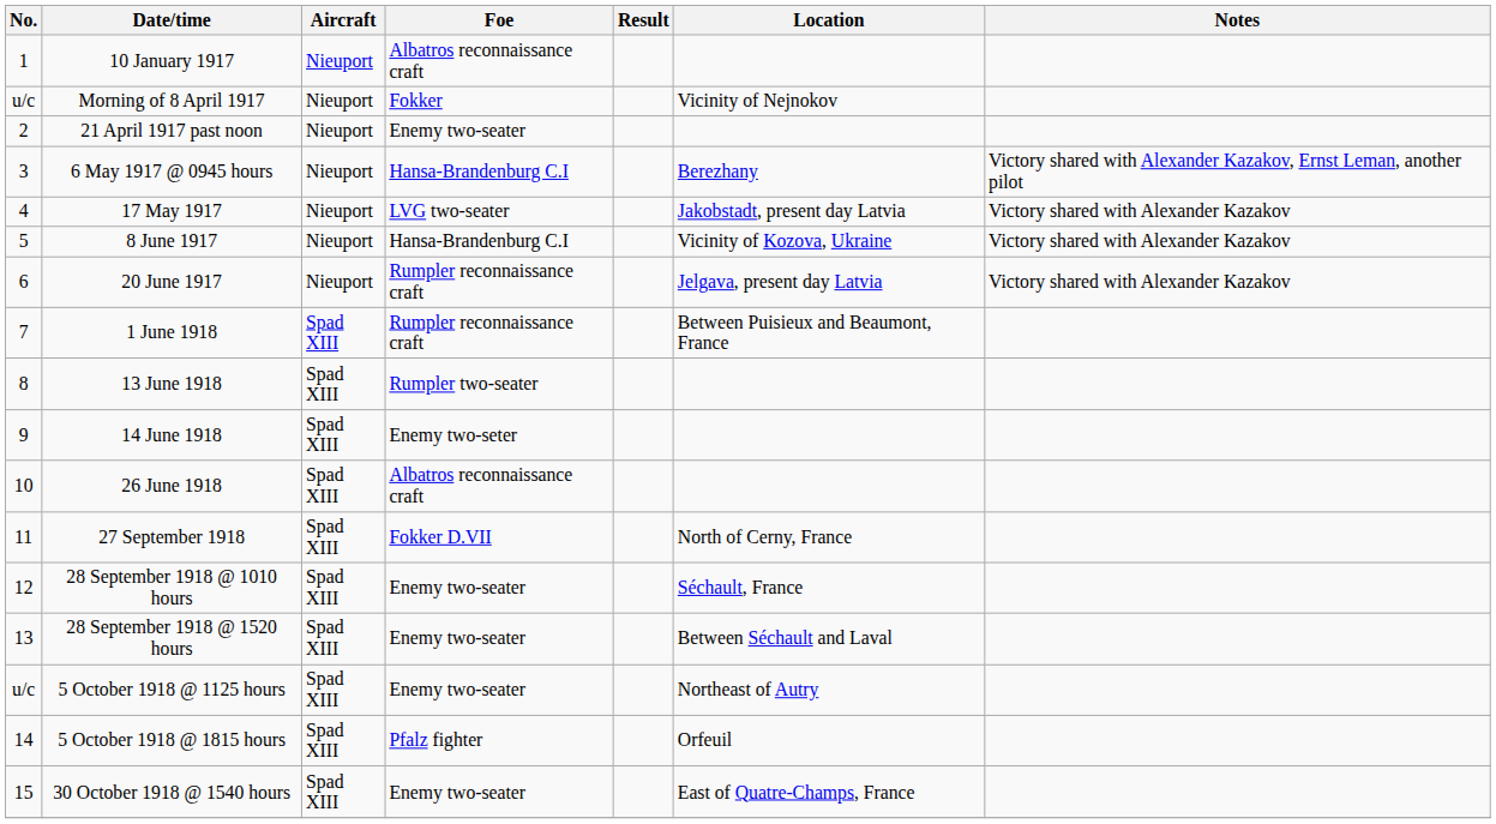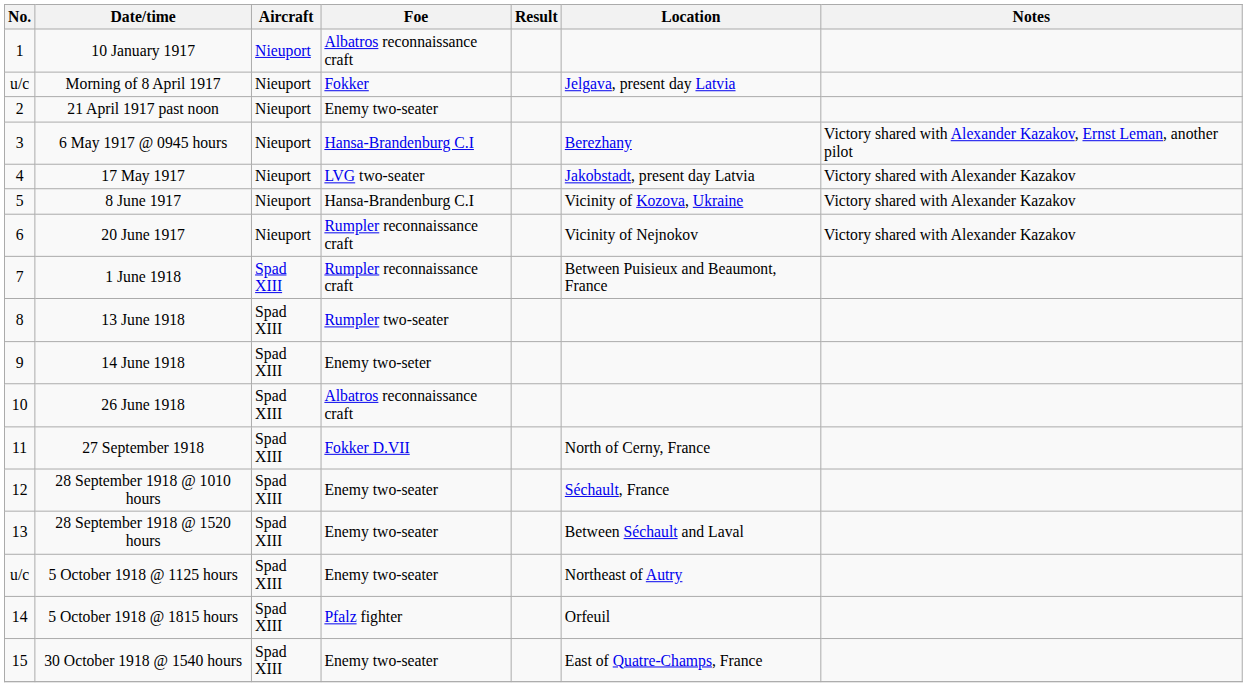Morning of 8 April 1917 | Location: Vicinity of Nejnokov -> Jelgava, present day Latvia
20 June 1917 | Location: Jelgava, present day Latvia -> Vicinity of Nejnokov
